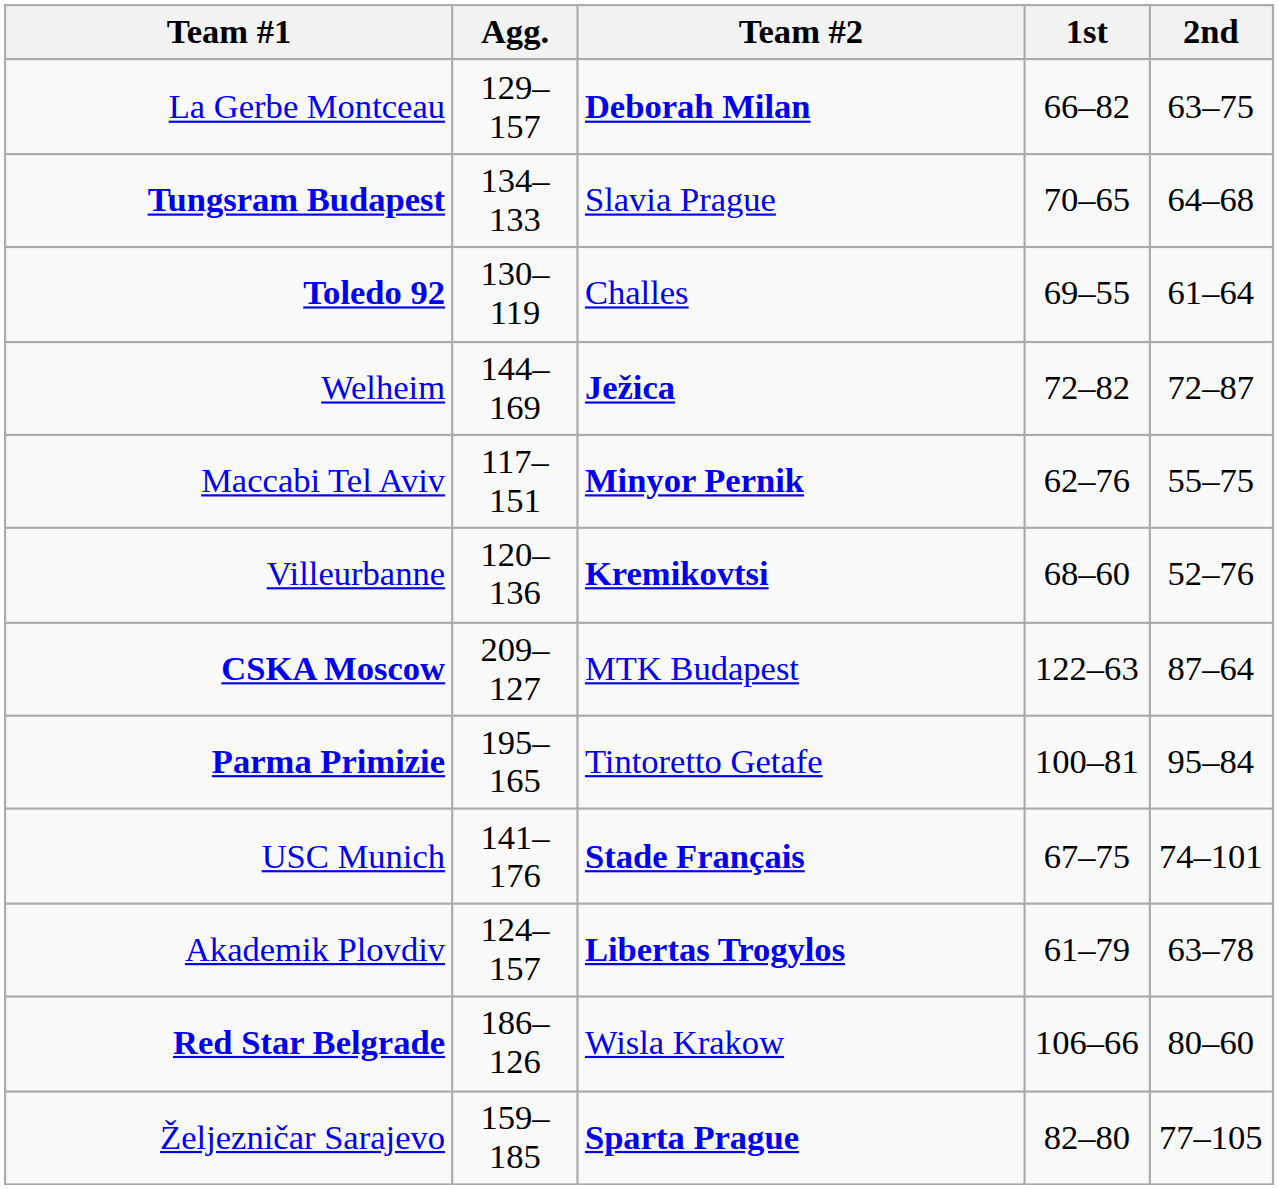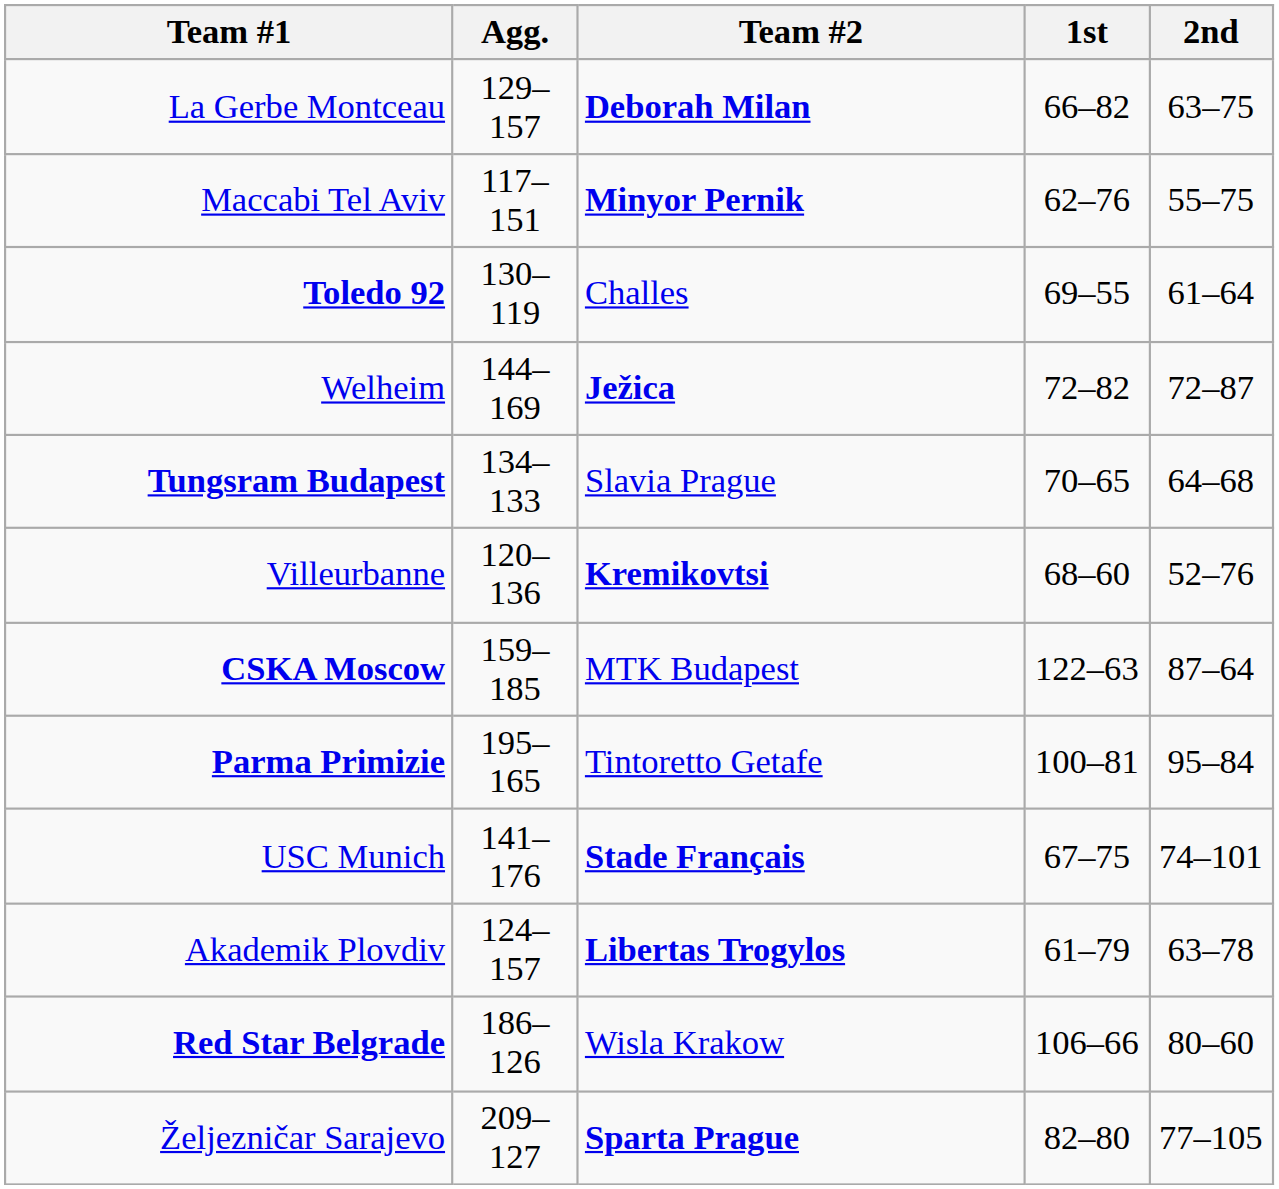rows swapped: Maccabi Tel Aviv <-> Tungsram Budapest
CSKA Moscow | Agg.: 209–127 -> 159–185
Željezničar Sarajevo | Agg.: 159–185 -> 209–127
